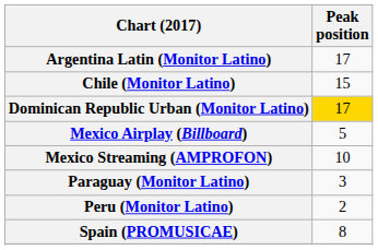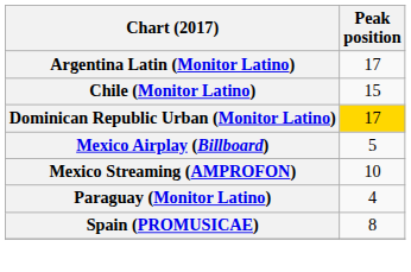Paraguay (Monitor Latino) | Peak position: 3 -> 4
- row: Peru (Monitor Latino) | 2
